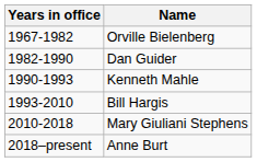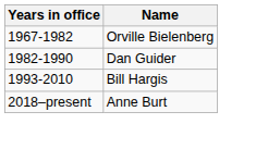- row: 1990-1993 | Kenneth Mahle
- row: 2010-2018 | Mary Giuliani Stephens
